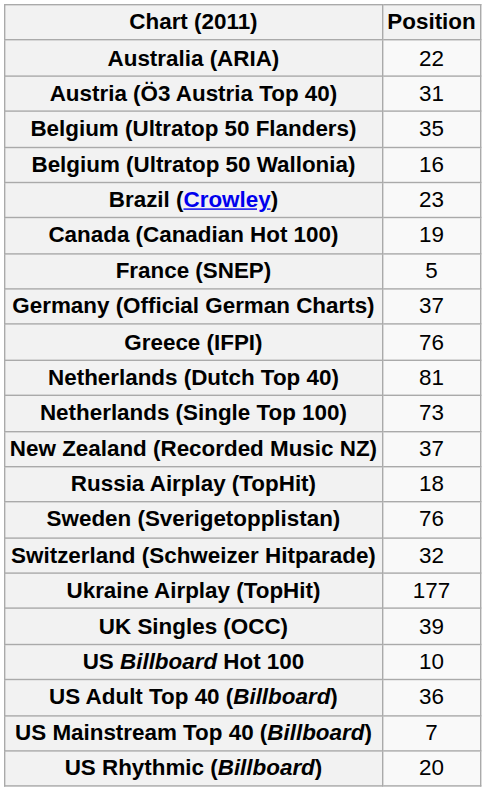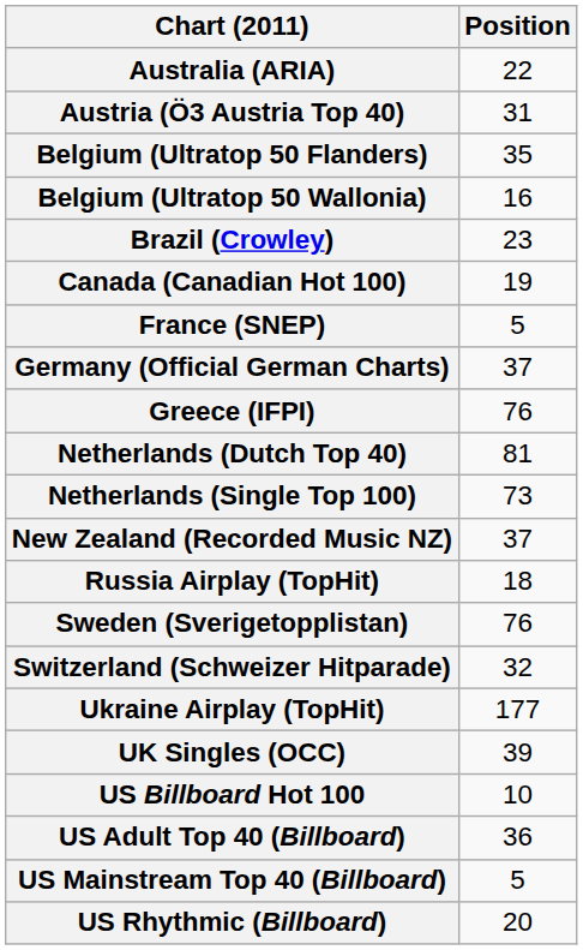US Mainstream Top 40 (Billboard) | Position: 7 -> 5
